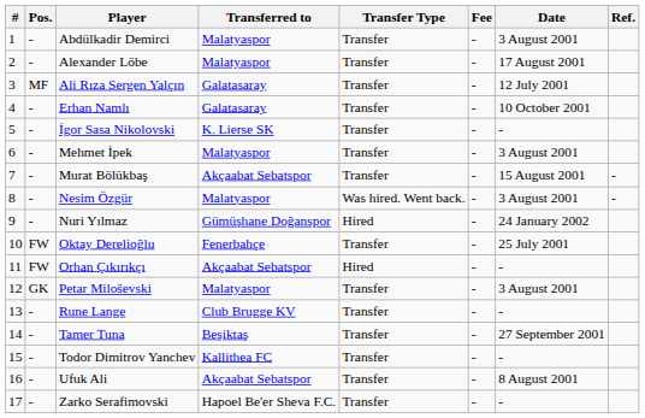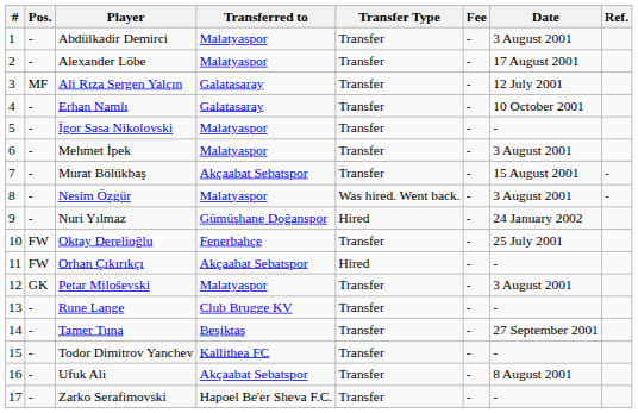İgor Sasa Nikolovski | Transferred to: K. Lierse SK -> Malatyaspor
